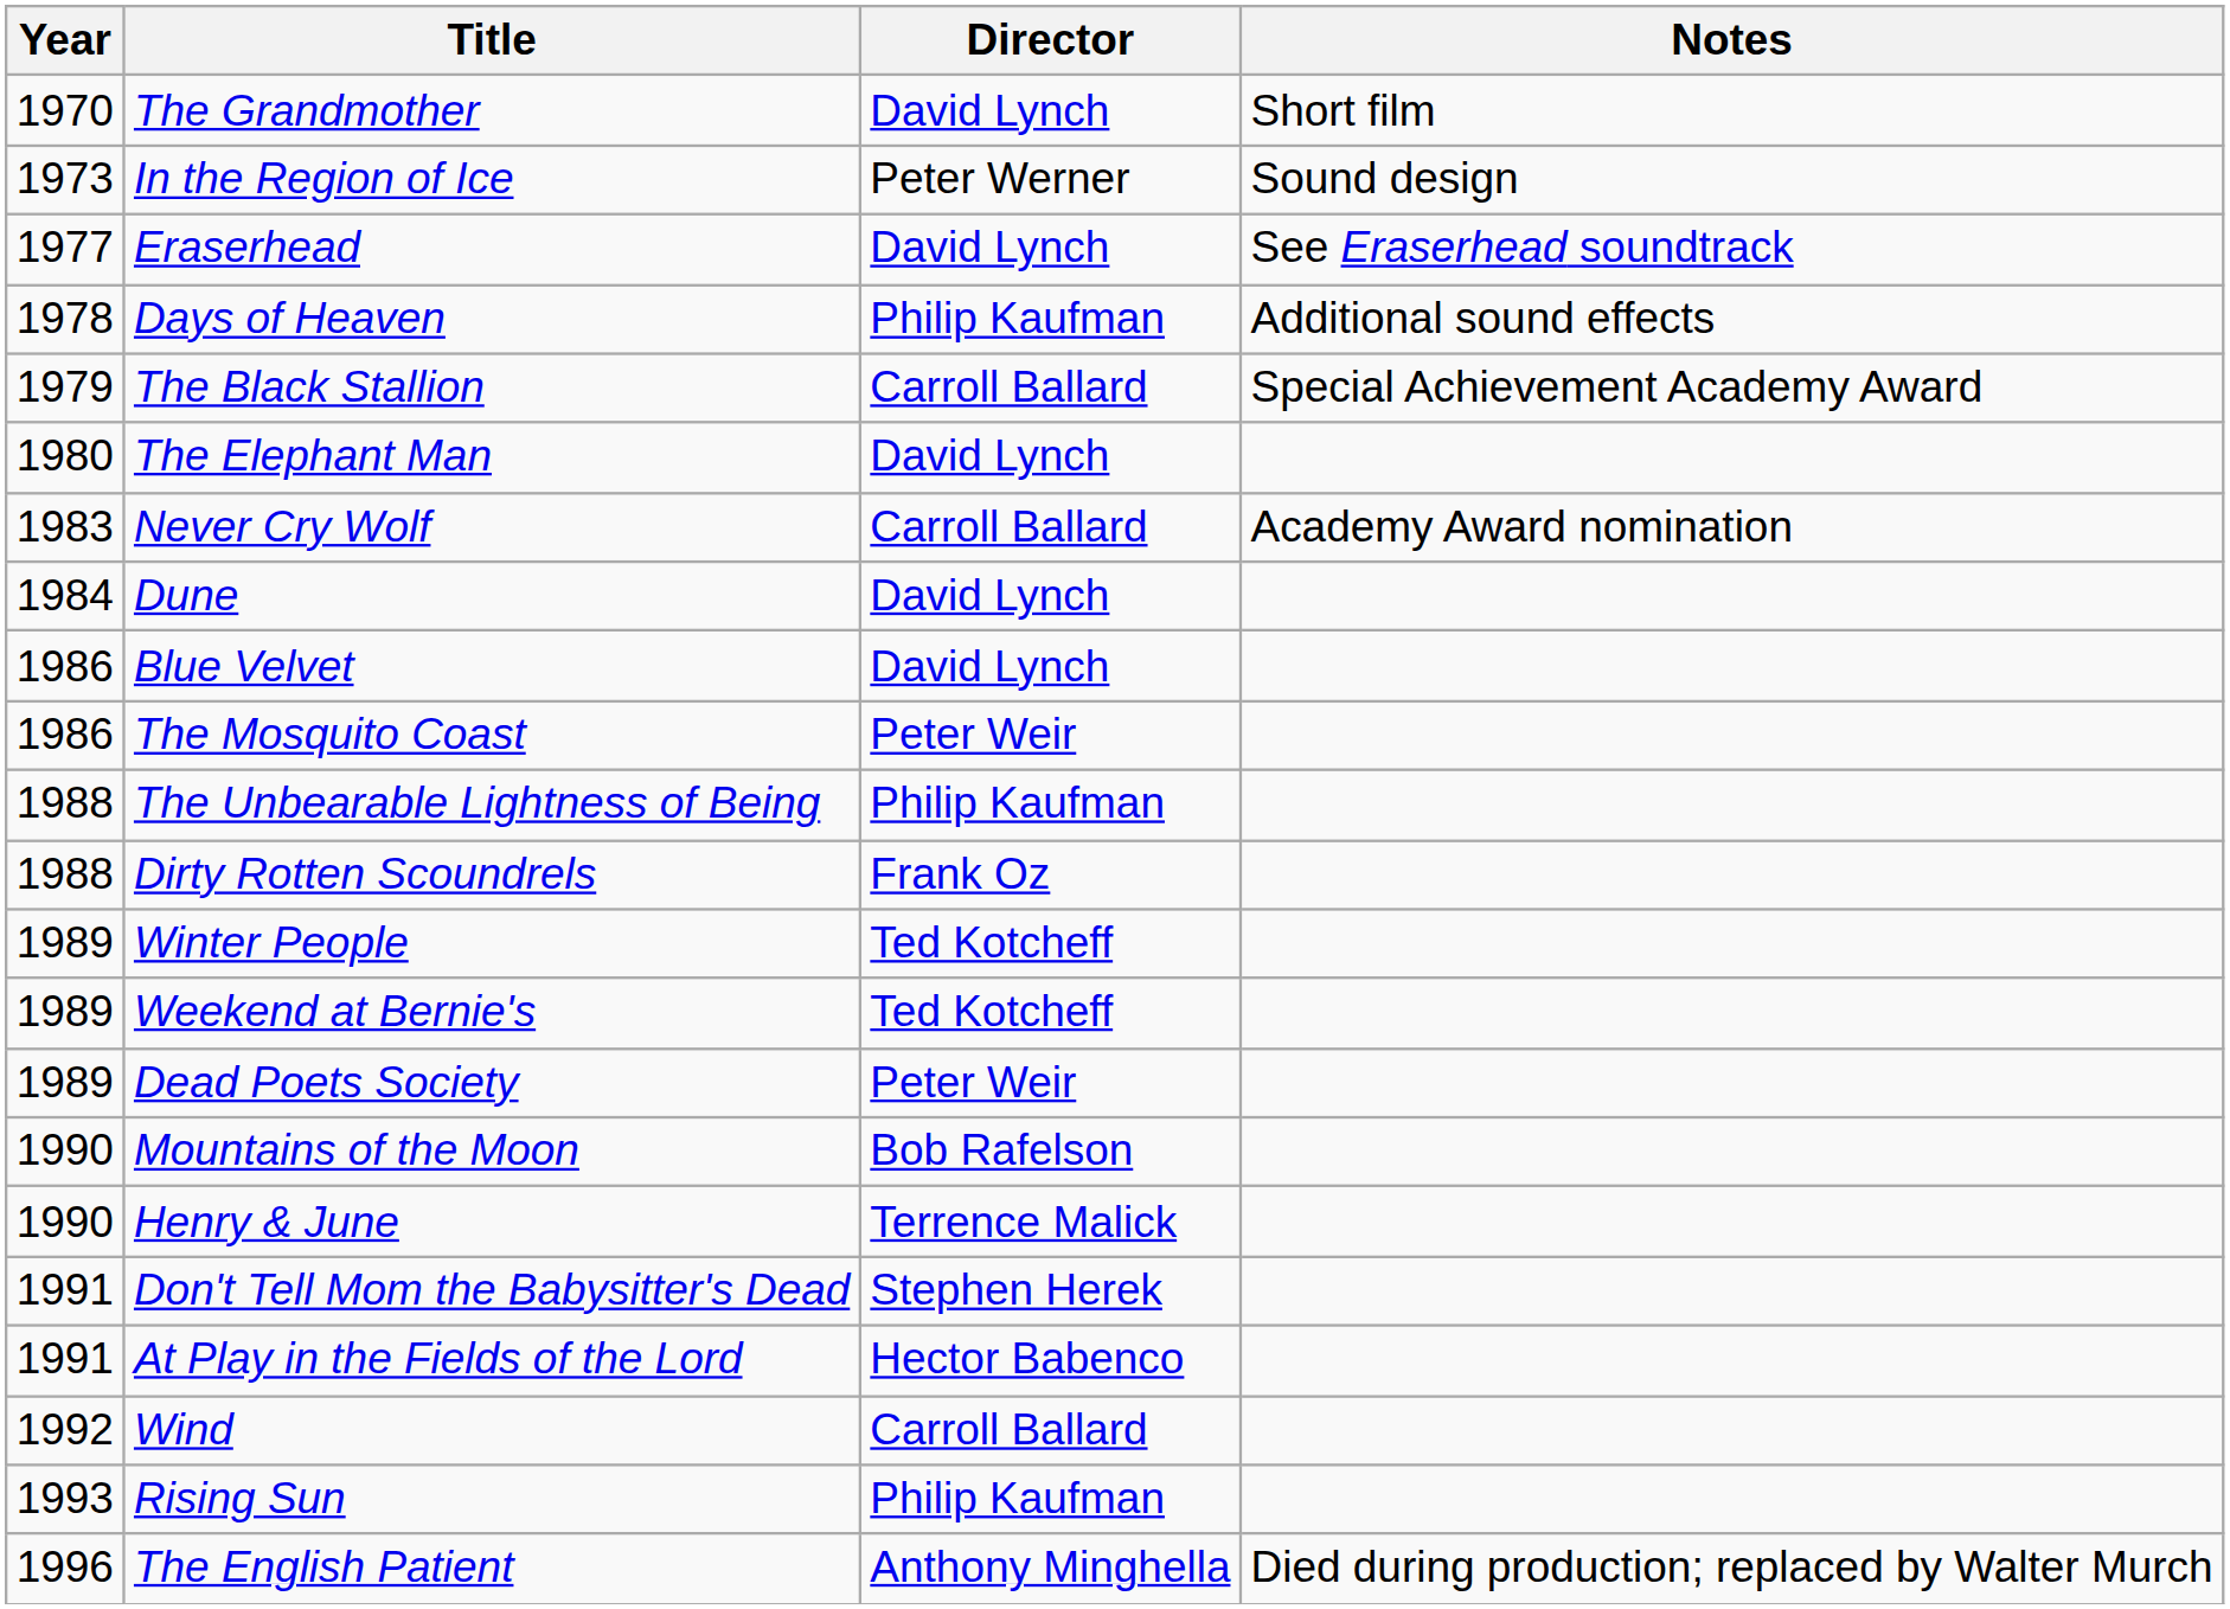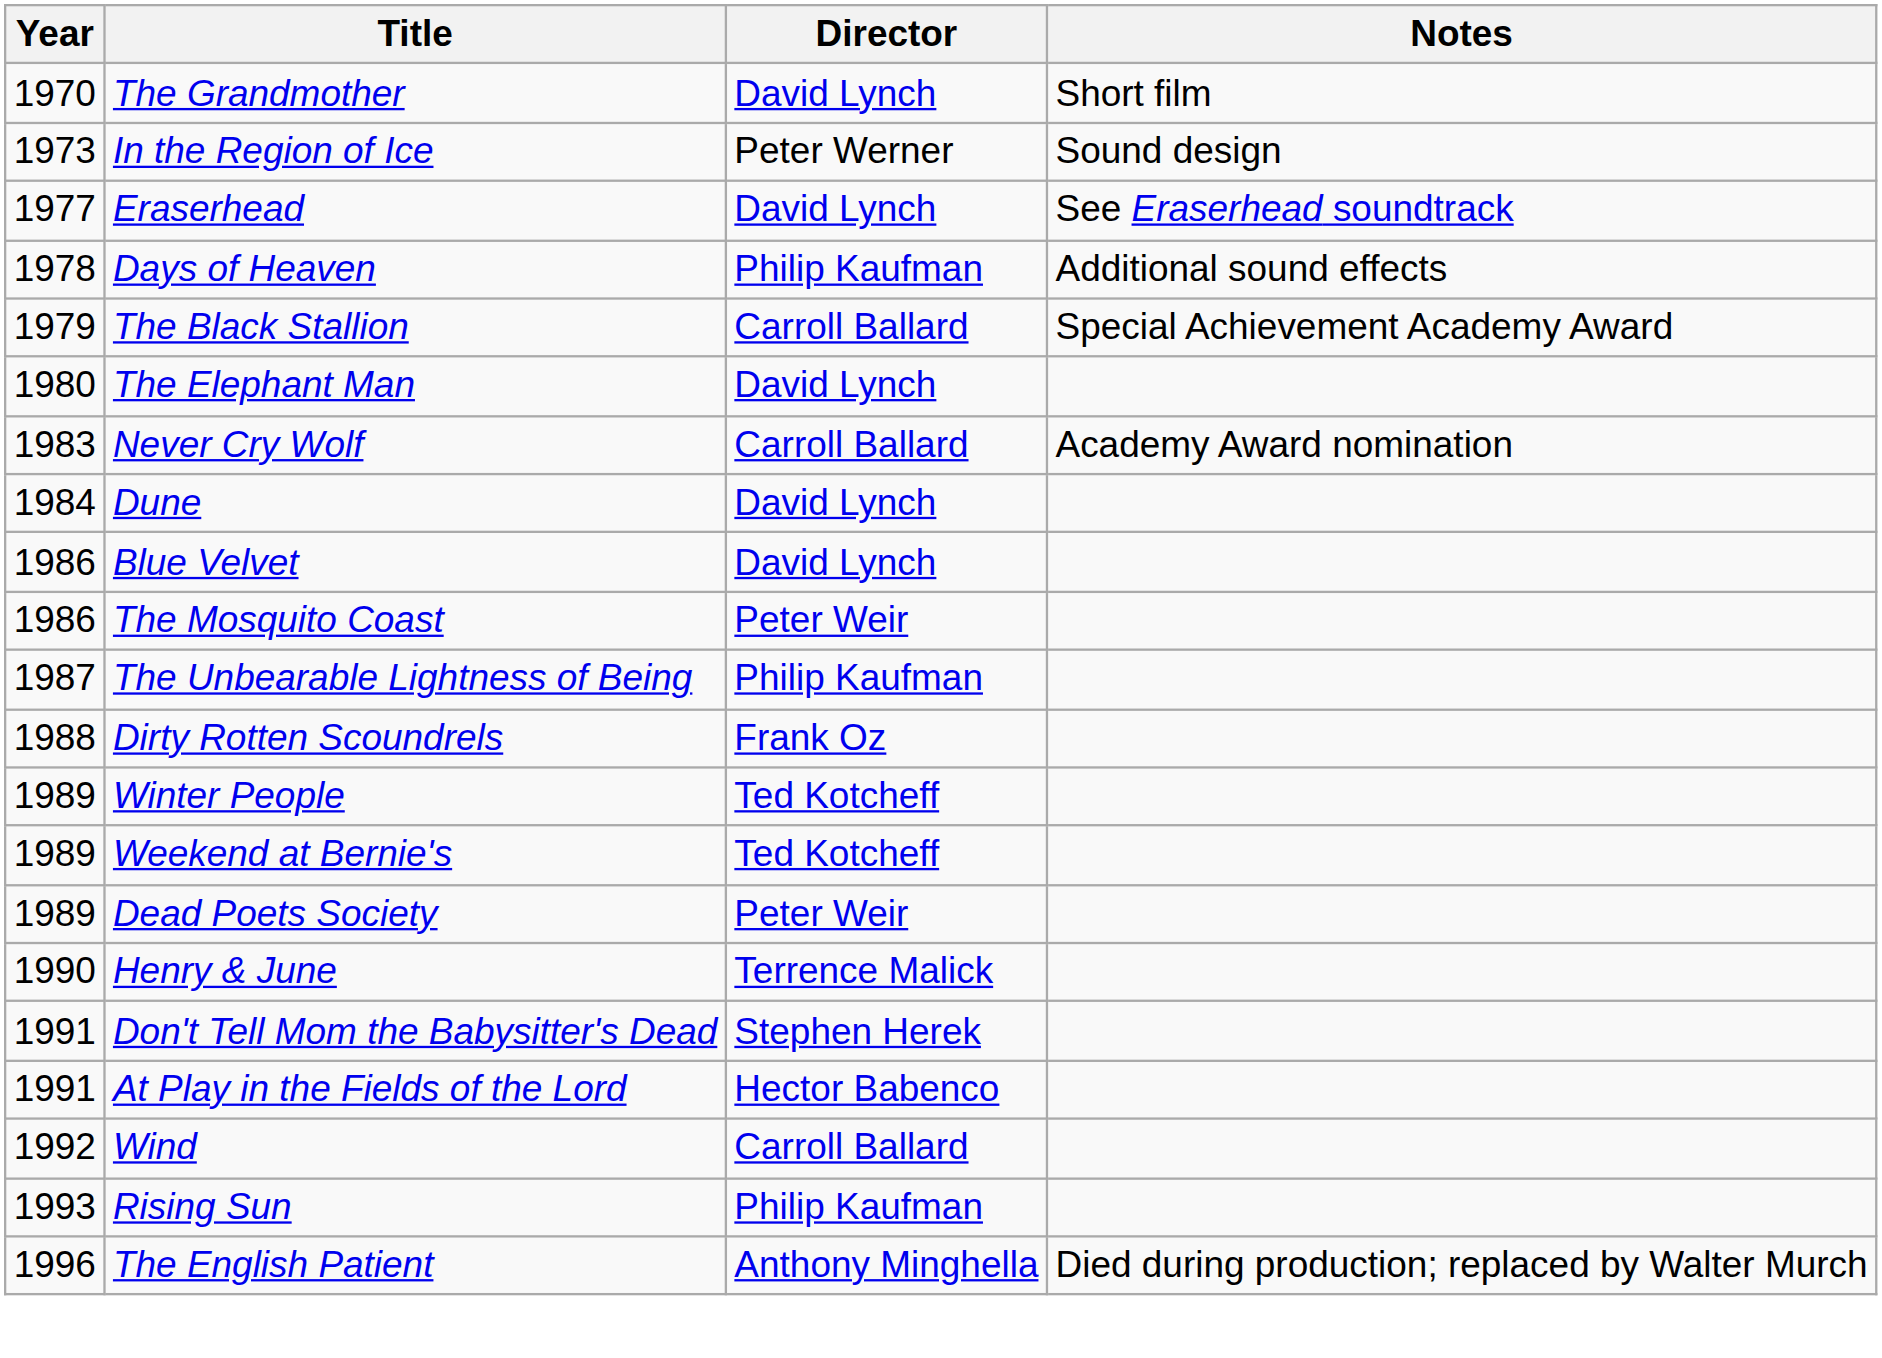The Unbearable Lightness of Being | Year: 1988 -> 1987
- row: 1990 | Mountains of the Moon | Bob Rafelson
